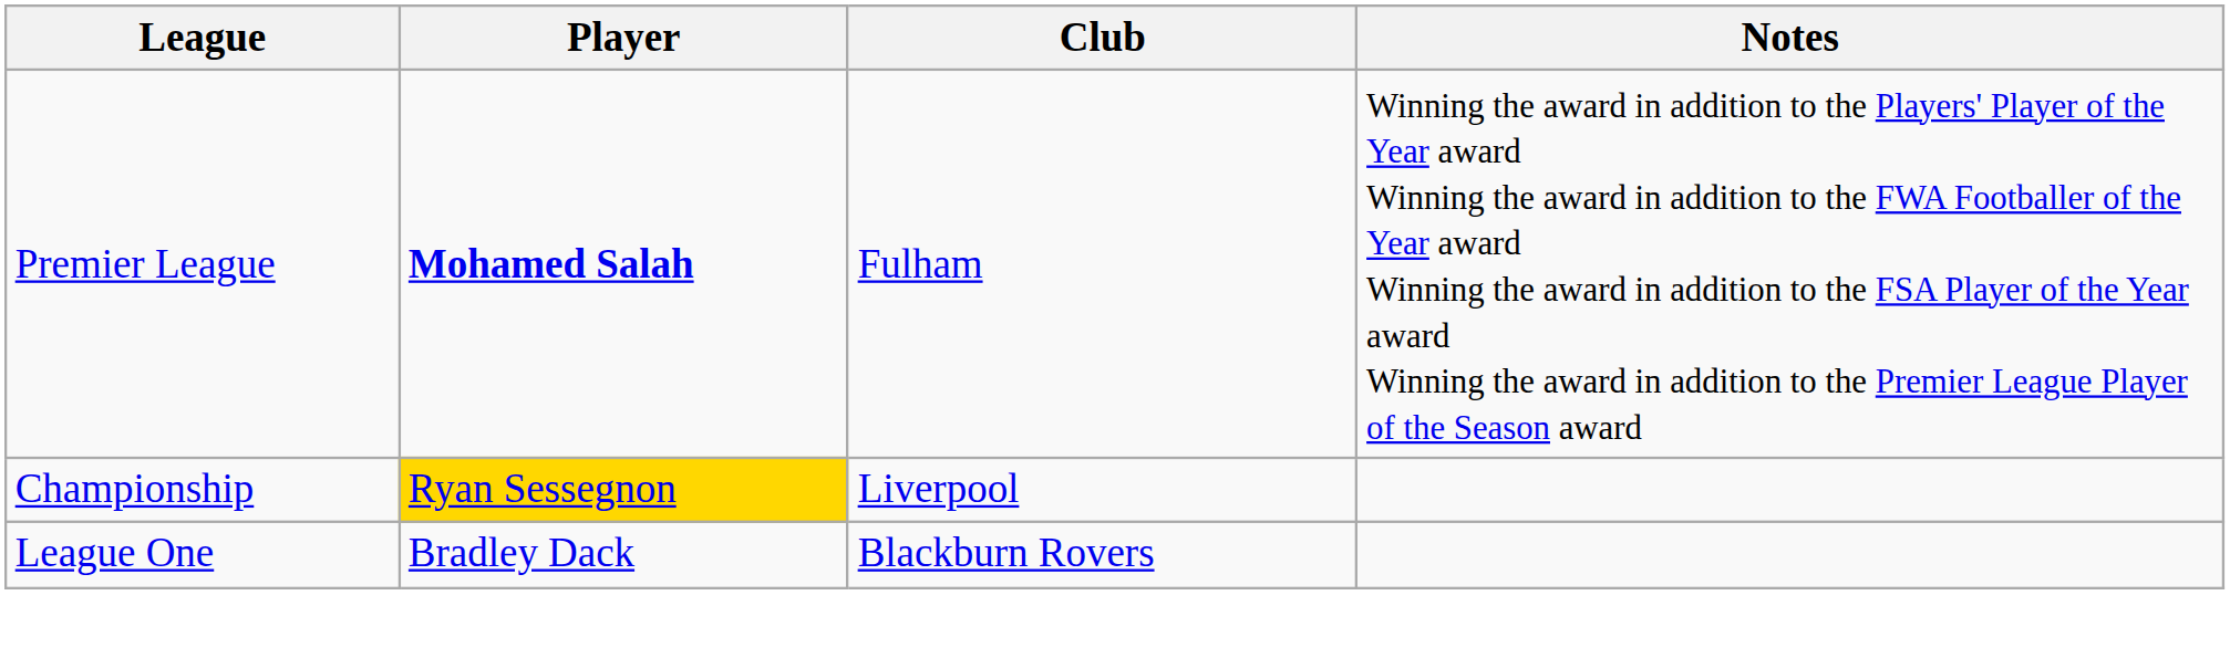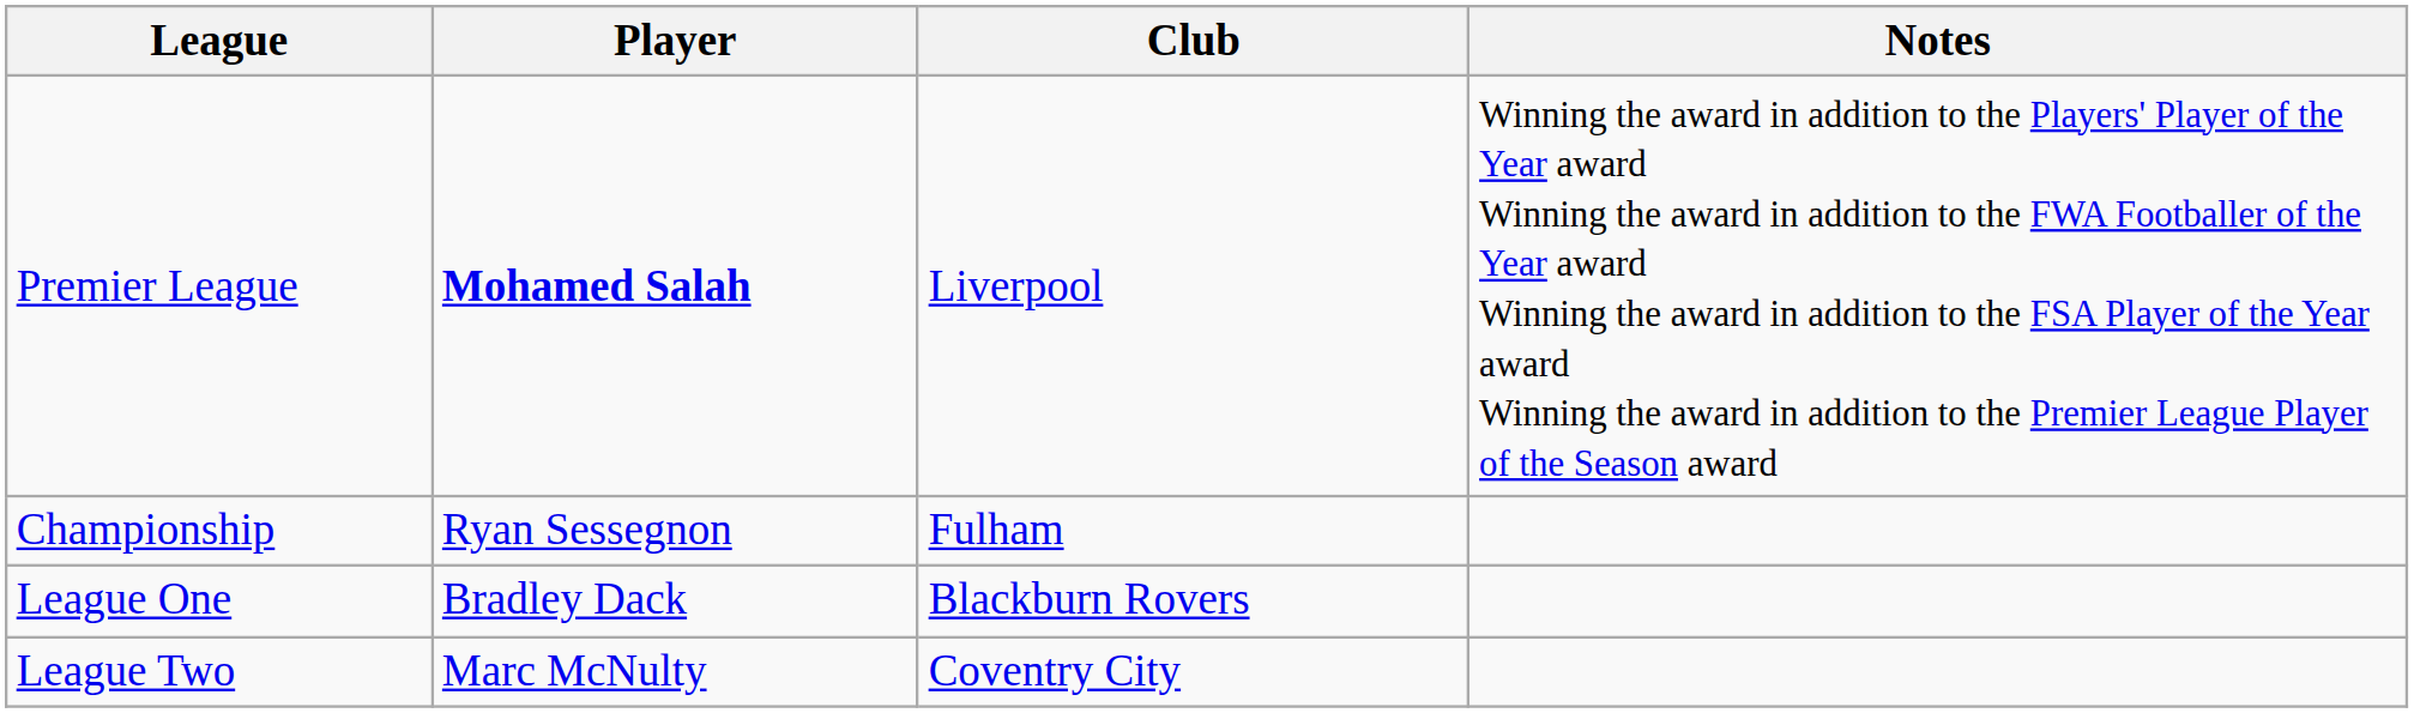Premier League | Club: Fulham -> Liverpool
Championship | Player: gold background -> no background
Championship | Club: Liverpool -> Fulham
+ row: League Two | Marc McNulty | Coventry City
